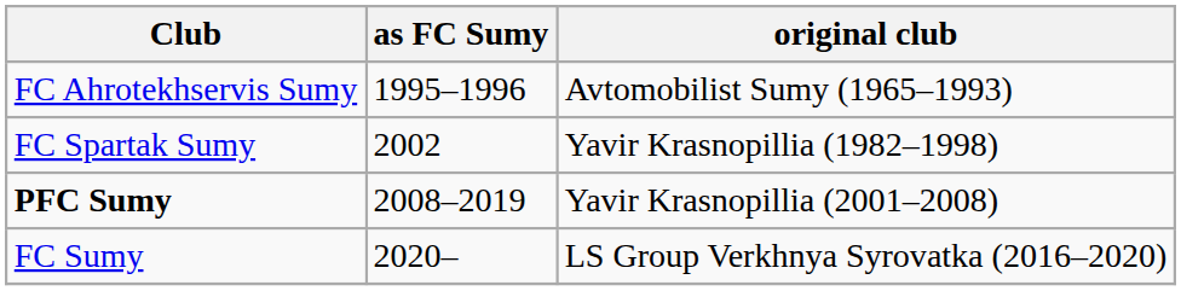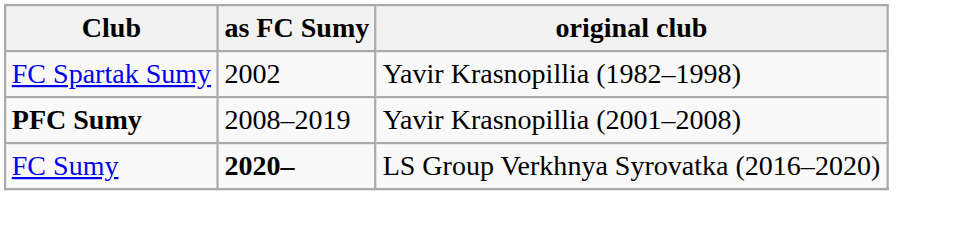- row: FC Ahrotekhservis Sumy | 1995–1996 | Avtomobilist Sumy (1965–1993)
FC Sumy | as FC Sumy: normal -> bold
